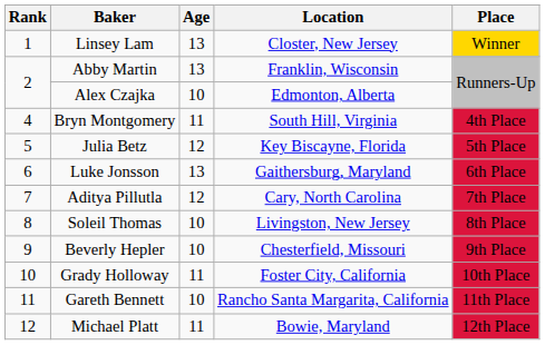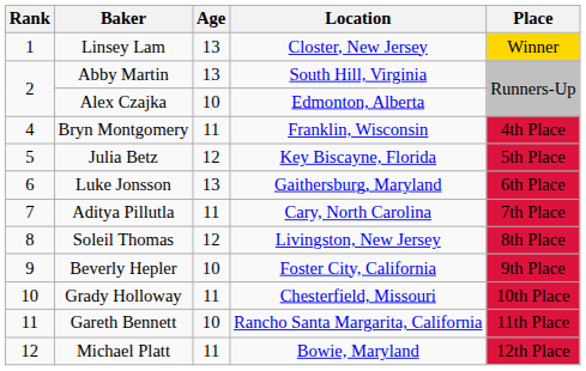Abby Martin | Location: Franklin, Wisconsin -> South Hill, Virginia
Bryn Montgomery | Location: South Hill, Virginia -> Franklin, Wisconsin
Aditya Pillutla | Age: 12 -> 11
Soleil Thomas | Age: 10 -> 12
Beverly Hepler | Location: Chesterfield, Missouri -> Foster City, California
Grady Holloway | Location: Foster City, California -> Chesterfield, Missouri
